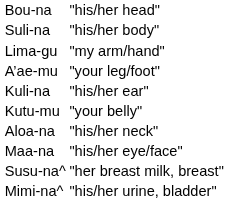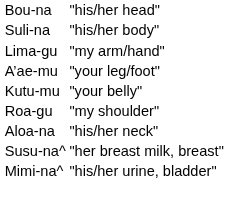- row: Kuli-na | "his/her ear"
+ row: Roa-gu | "my shoulder"
- row: Maa-na | "his/her eye/face"
